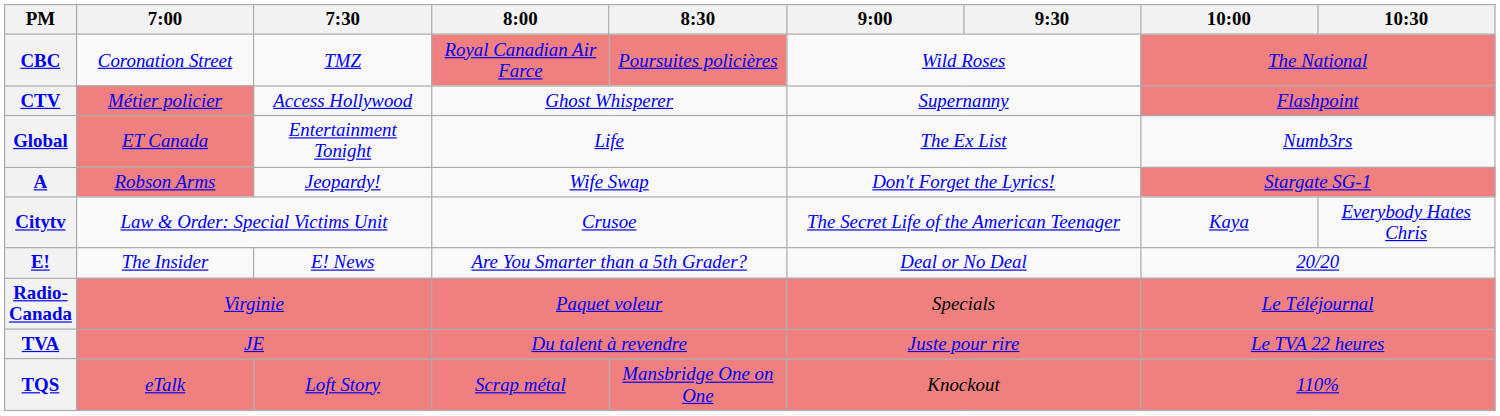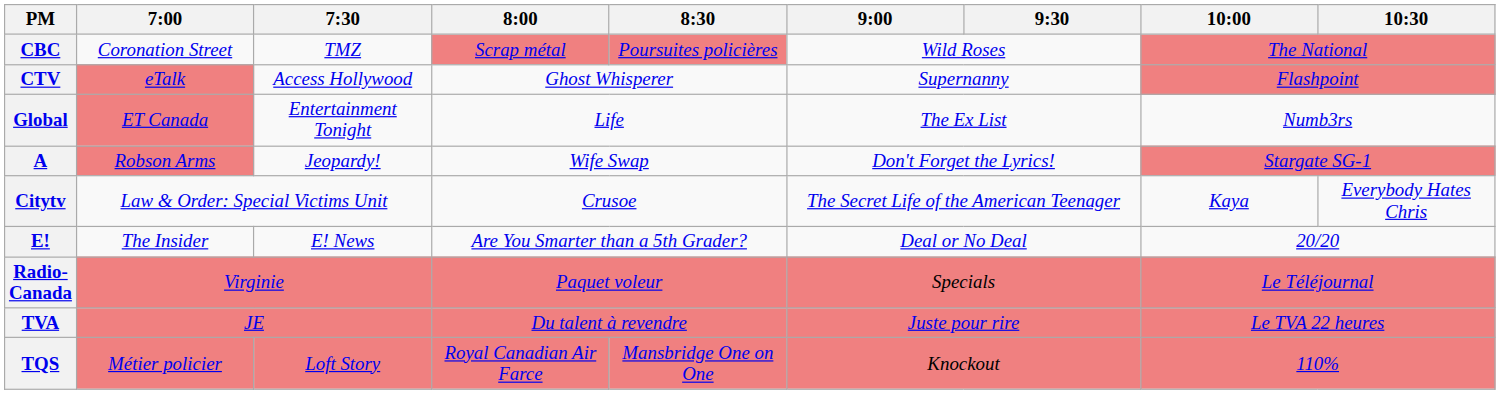CBC | 8:00: Royal Canadian Air Farce -> Scrap métal
CTV | 7:00: Métier policier -> eTalk
TQS | 7:00: eTalk -> Métier policier
TQS | 8:00: Scrap métal -> Royal Canadian Air Farce
